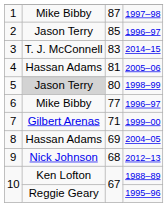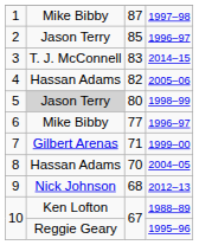4 | column 3: 81 -> 82
8 | column 3: 69 -> 70
